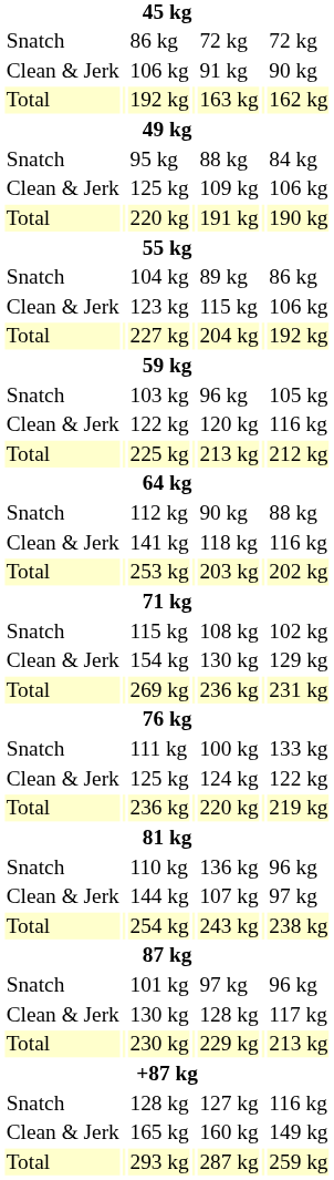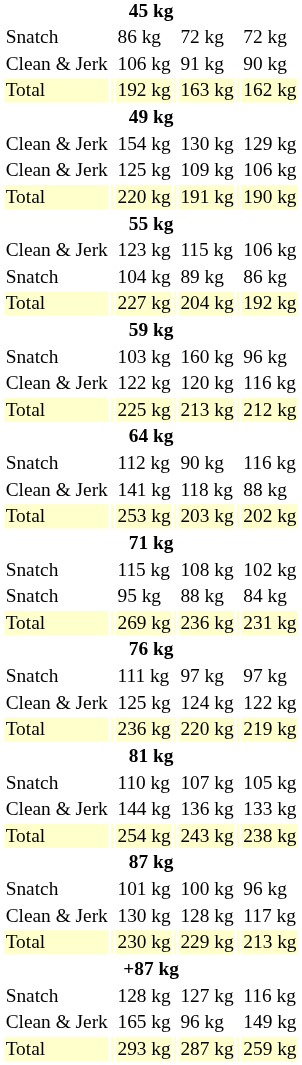rows swapped: 95 kg <-> 154 kg
rows swapped: 104 kg <-> 123 kg
103 kg | column 5: 96 kg -> 160 kg
103 kg | column 7: 105 kg -> 96 kg
112 kg | column 7: 88 kg -> 116 kg
141 kg | column 7: 116 kg -> 88 kg
111 kg | column 5: 100 kg -> 97 kg
111 kg | column 7: 133 kg -> 97 kg
110 kg | column 5: 136 kg -> 107 kg
110 kg | column 7: 96 kg -> 105 kg
144 kg | column 5: 107 kg -> 136 kg
144 kg | column 7: 97 kg -> 133 kg
101 kg | column 5: 97 kg -> 100 kg
165 kg | column 5: 160 kg -> 96 kg
